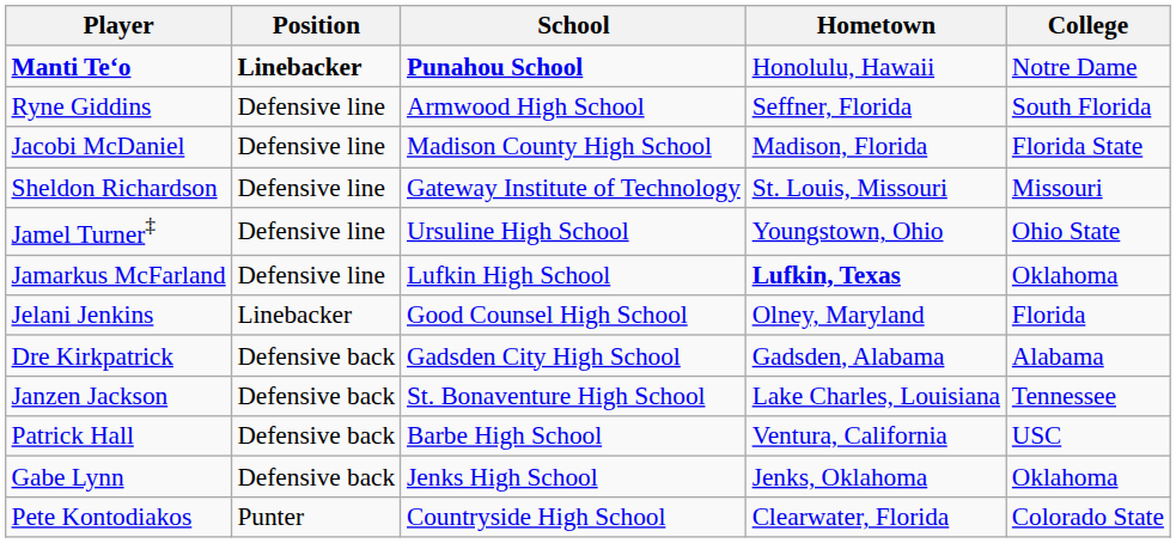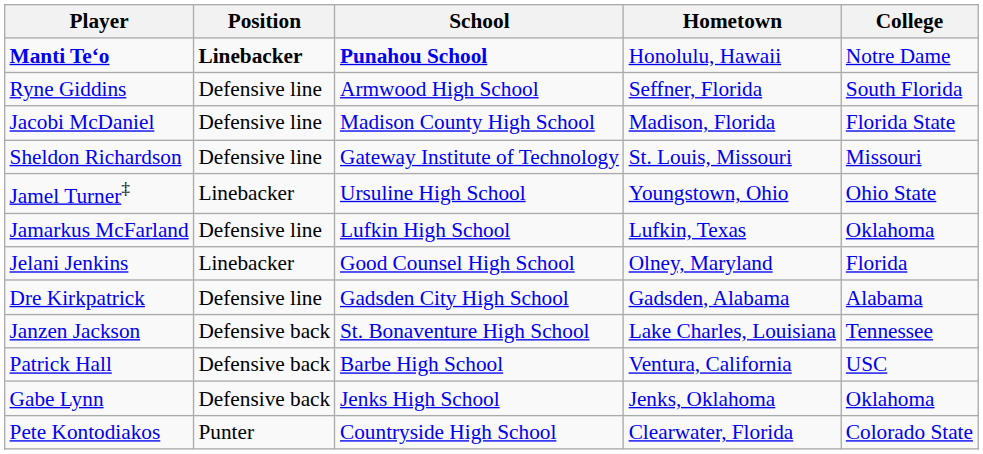Jamel Turner‡ | Position: Defensive line -> Linebacker
Jamarkus McFarland | Hometown: bold -> normal
Dre Kirkpatrick | Position: Defensive back -> Defensive line
